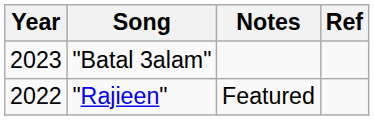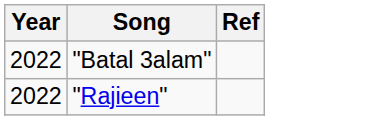- column: Notes | Featured
"Batal 3alam" | Year: 2023 -> 2022
